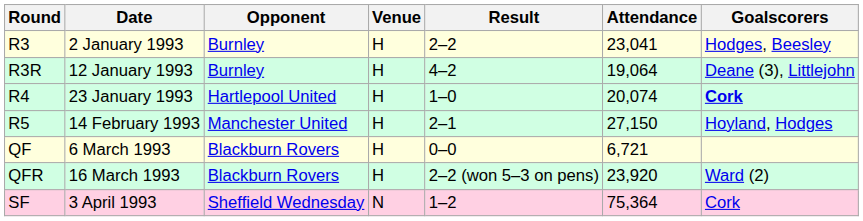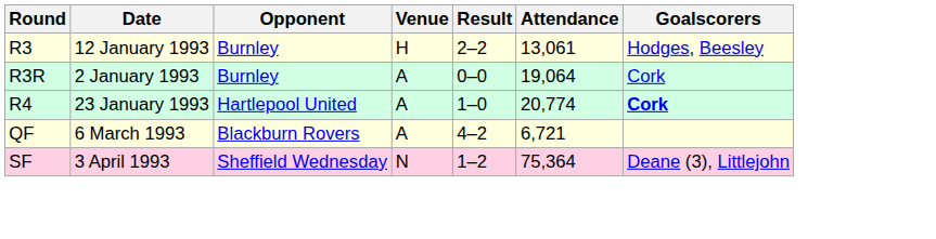R3 | Date: 2 January 1993 -> 12 January 1993
R3 | Attendance: 23,041 -> 13,061
R3R | Date: 12 January 1993 -> 2 January 1993
R3R | Venue: H -> A
R3R | Result: 4–2 -> 0–0
R3R | Goalscorers: Deane (3), Littlejohn -> Cork
R4 | Venue: H -> A
R4 | Attendance: 20,074 -> 20,774
- row: R5 | 14 February 1993 | Manchester United | H | 2–1 | 27,150 | Hoyland, Hodges
QF | Venue: H -> A
QF | Result: 0–0 -> 4–2
- row: QFR | 16 March 1993 | Blackburn Rovers | H | 2–2 (won 5–3 on pens) | 23,920 | Ward (2)
SF | Goalscorers: Cork -> Deane (3), Littlejohn
